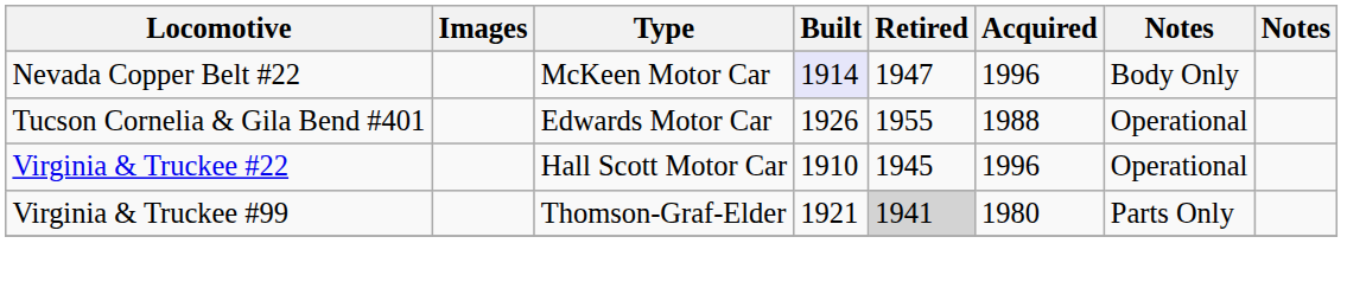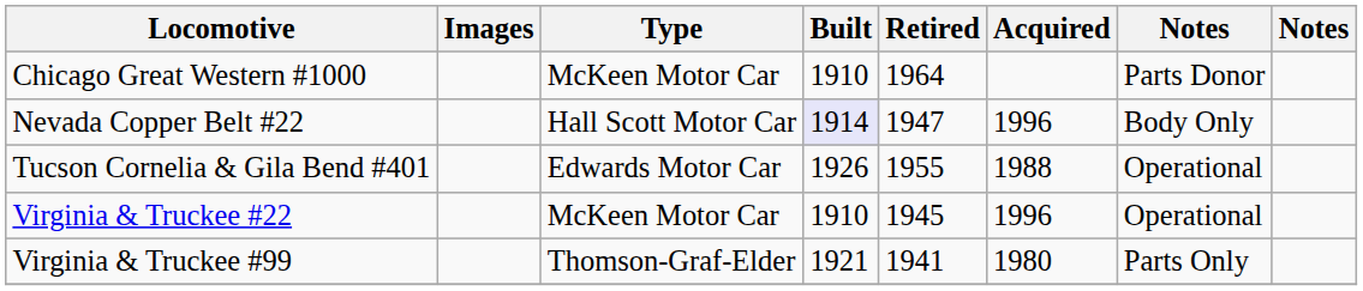+ row: Chicago Great Western #1000 | McKeen Motor Car | 1910 | 1964 | Parts Donor
Nevada Copper Belt #22 | Type: McKeen Motor Car -> Hall Scott Motor Car
Virginia & Truckee #22 | Type: Hall Scott Motor Car -> McKeen Motor Car
Virginia & Truckee #99 | Retired: lightgrey background -> no background
